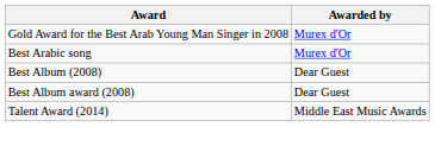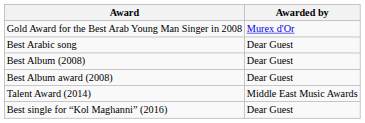Best Arabic song | Awarded by: Murex d'Or -> Dear Guest
+ row: Best single for “Kol Maghanni” (2016) | Dear Guest
